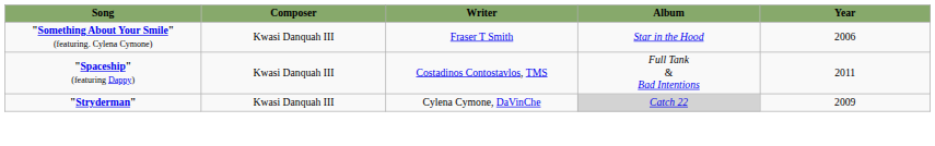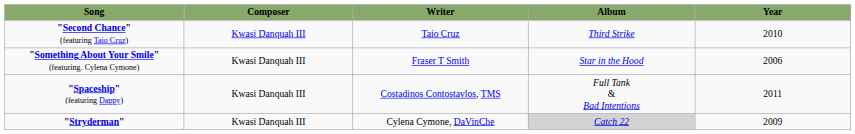+ row: "Second Chance" (featuring Taio Cruz) | Kwasi Danquah III | Taio Cruz | Third Strike | 2010
